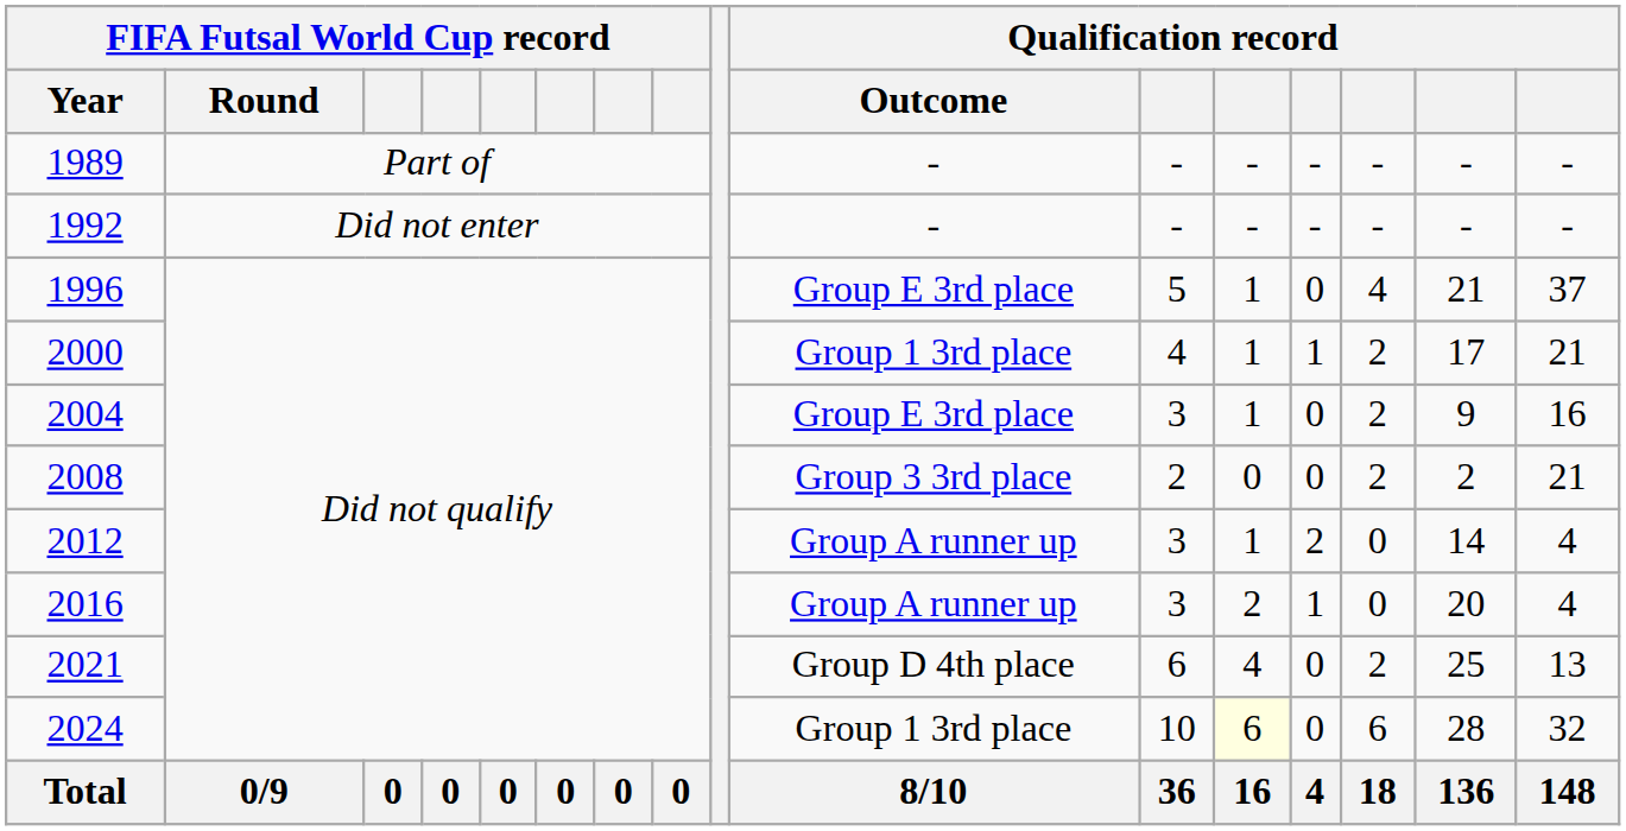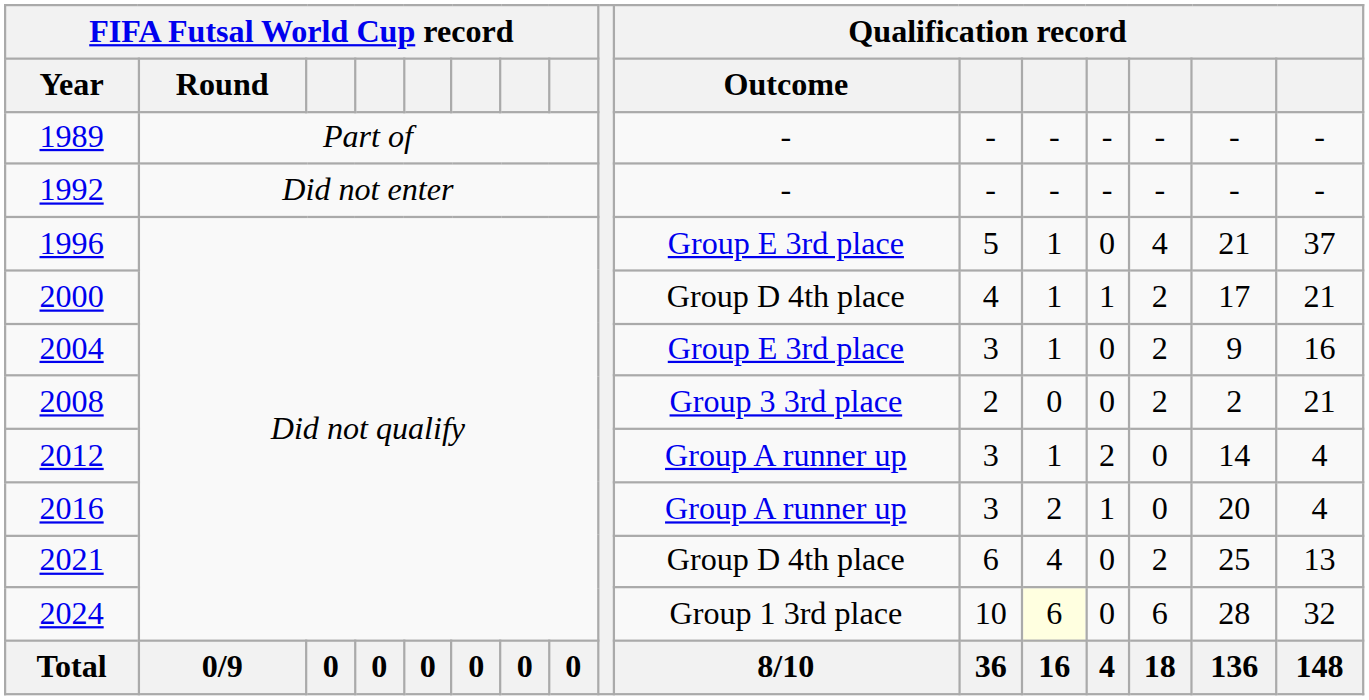2000 | Qualification record / Outcome: Group 1 3rd place -> Group D 4th place
